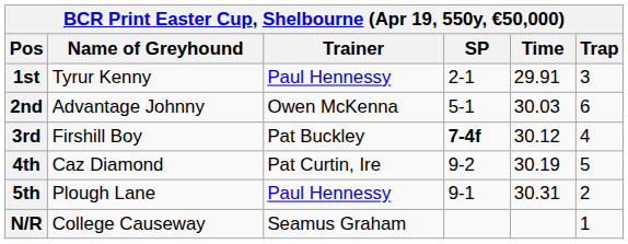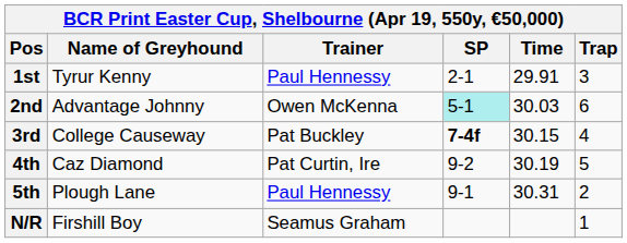2nd | SP: no background -> paleturquoise background
3rd | Name of Greyhound: Firshill Boy -> College Causeway
3rd | Time: 30.12 -> 30.15
N/R | Name of Greyhound: College Causeway -> Firshill Boy
